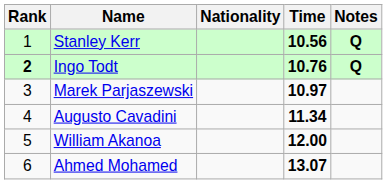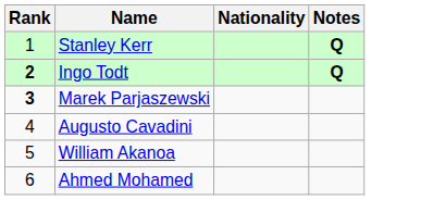- column: Time | 10.56 | 10.76 | 10.97 | 11.34 | 12.00 | 13.07
Marek Parjaszewski | Rank: normal -> bold
